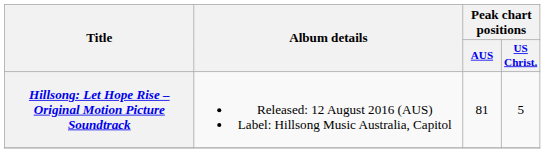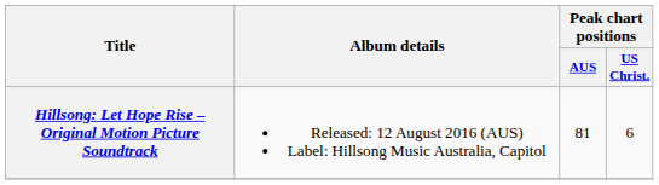Hillsong: Let Hope Rise – Original Motion Picture Soundtrack | Peak chart positions / US Christ.: 5 -> 6
